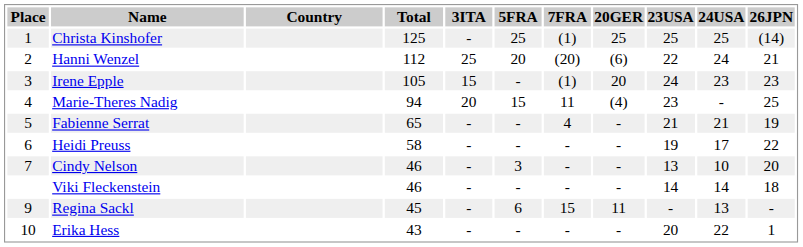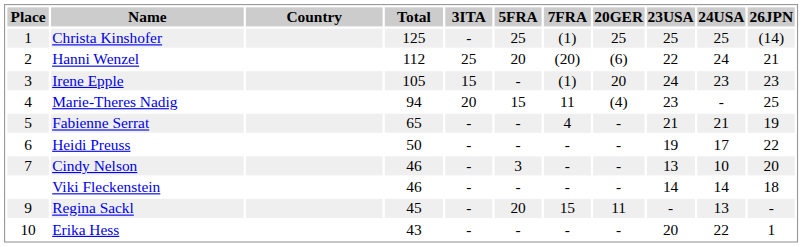Heidi Preuss | Total: 58 -> 50
Regina Sackl | 5FRA: 6 -> 20
